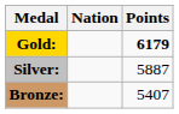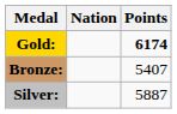Gold: | Points: 6179 -> 6174
rows swapped: Silver: <-> Bronze:
